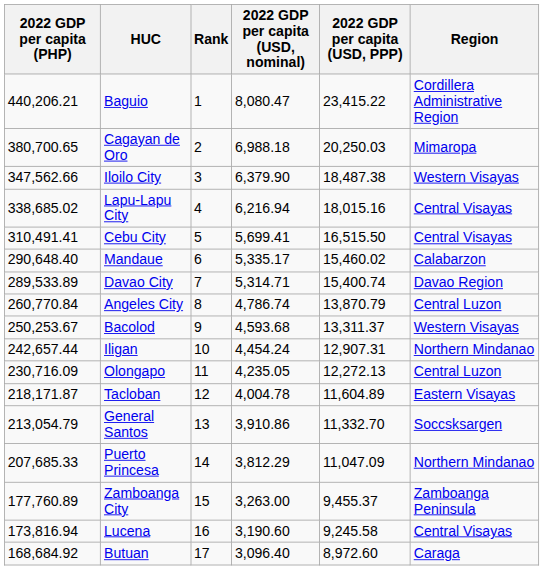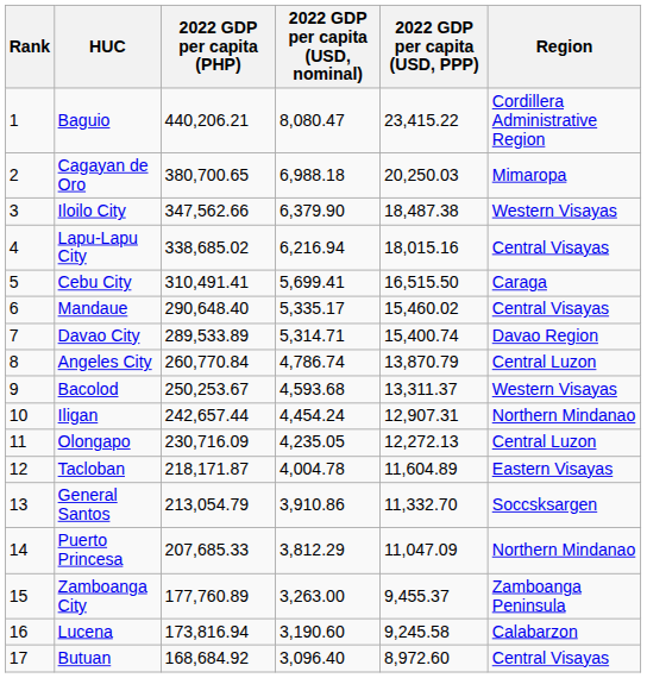columns swapped: Rank <-> 2022 GDP per capita (PHP)
Cebu City | Region: Central Visayas -> Caraga
Mandaue | Region: Calabarzon -> Central Visayas
Lucena | Region: Central Visayas -> Calabarzon
Butuan | Region: Caraga -> Central Visayas
